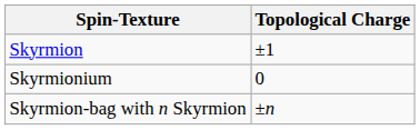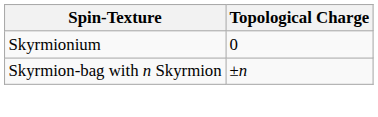- row: Skyrmion | ±1
